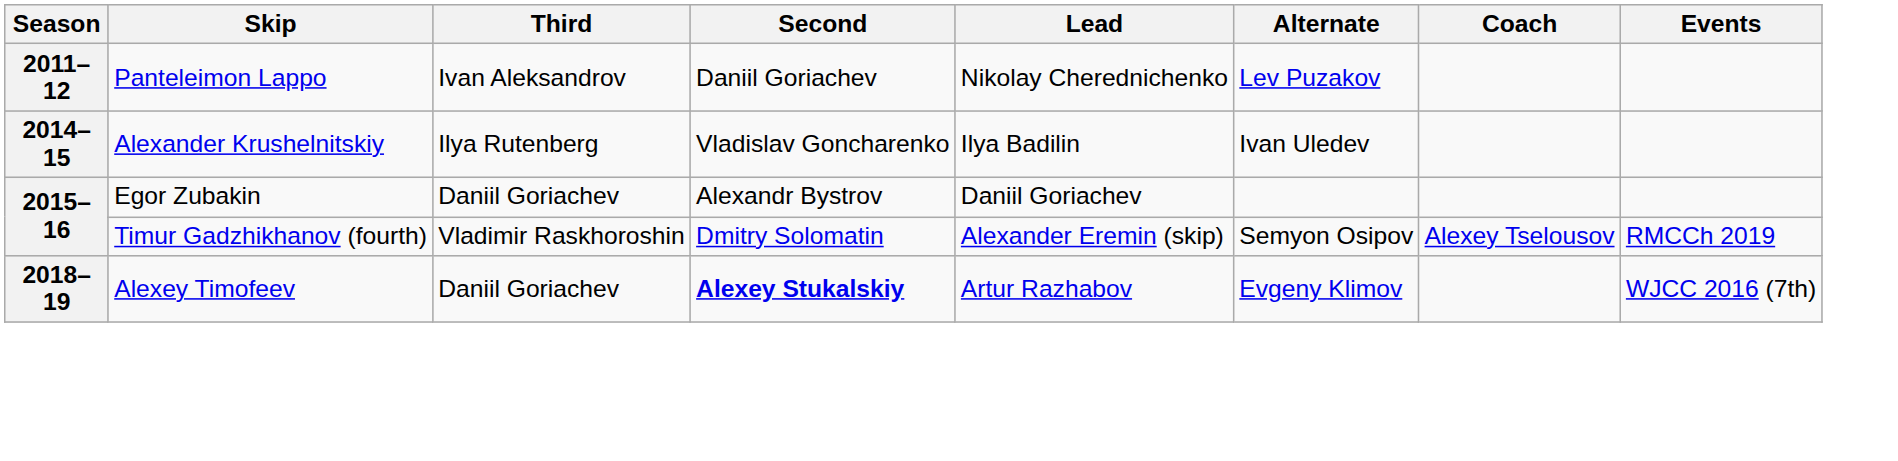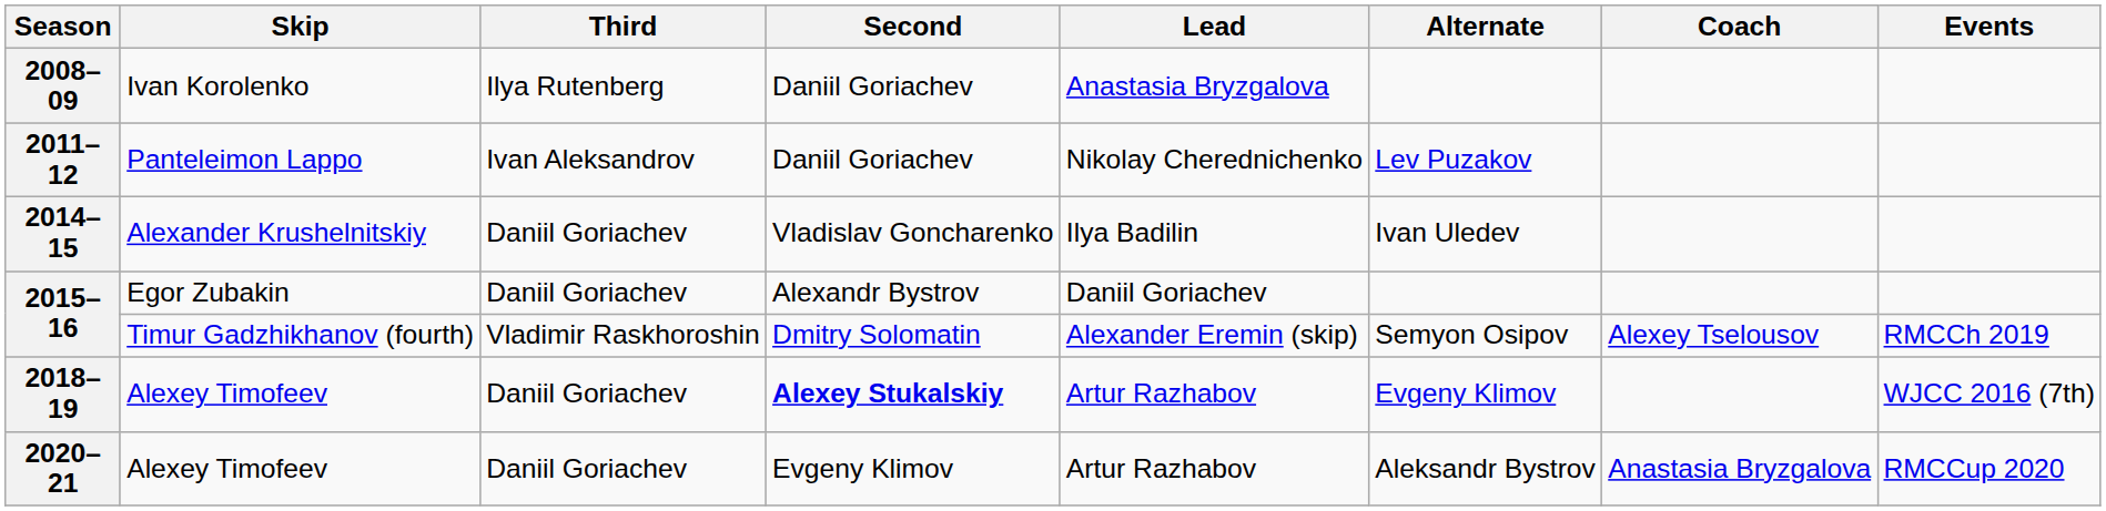+ row: 2008–09 | Ivan Korolenko | Ilya Rutenberg | Daniil Goriachev | Anastasia Bryzgalova
2014–15 | Third: Ilya Rutenberg -> Daniil Goriachev
+ row: 2020–21 | Alexey Timofeev | Daniil Goriachev | Evgeny Klimov | Artur Razhabov | Aleksandr Bystrov | Anastasia Bryzgalova | RMCCup 2020
